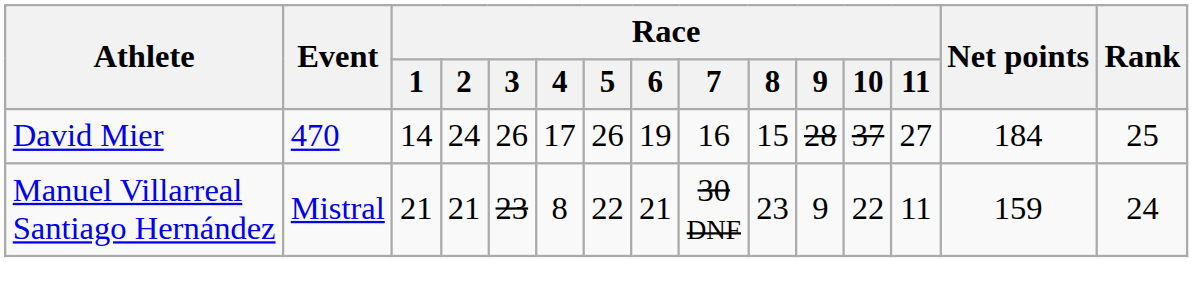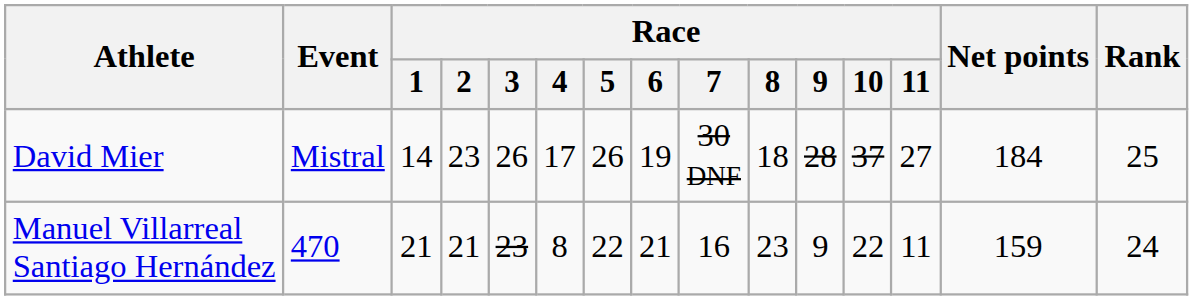David Mier | Event: 470 -> Mistral
David Mier | Race / 2: 24 -> 23
David Mier | Race / 7: 16 -> 30 DNF
David Mier | Race / 8: 15 -> 18
Manuel Villarreal Santiago Hernández | Event: Mistral -> 470
Manuel Villarreal Santiago Hernández | Race / 7: 30 DNF -> 16
